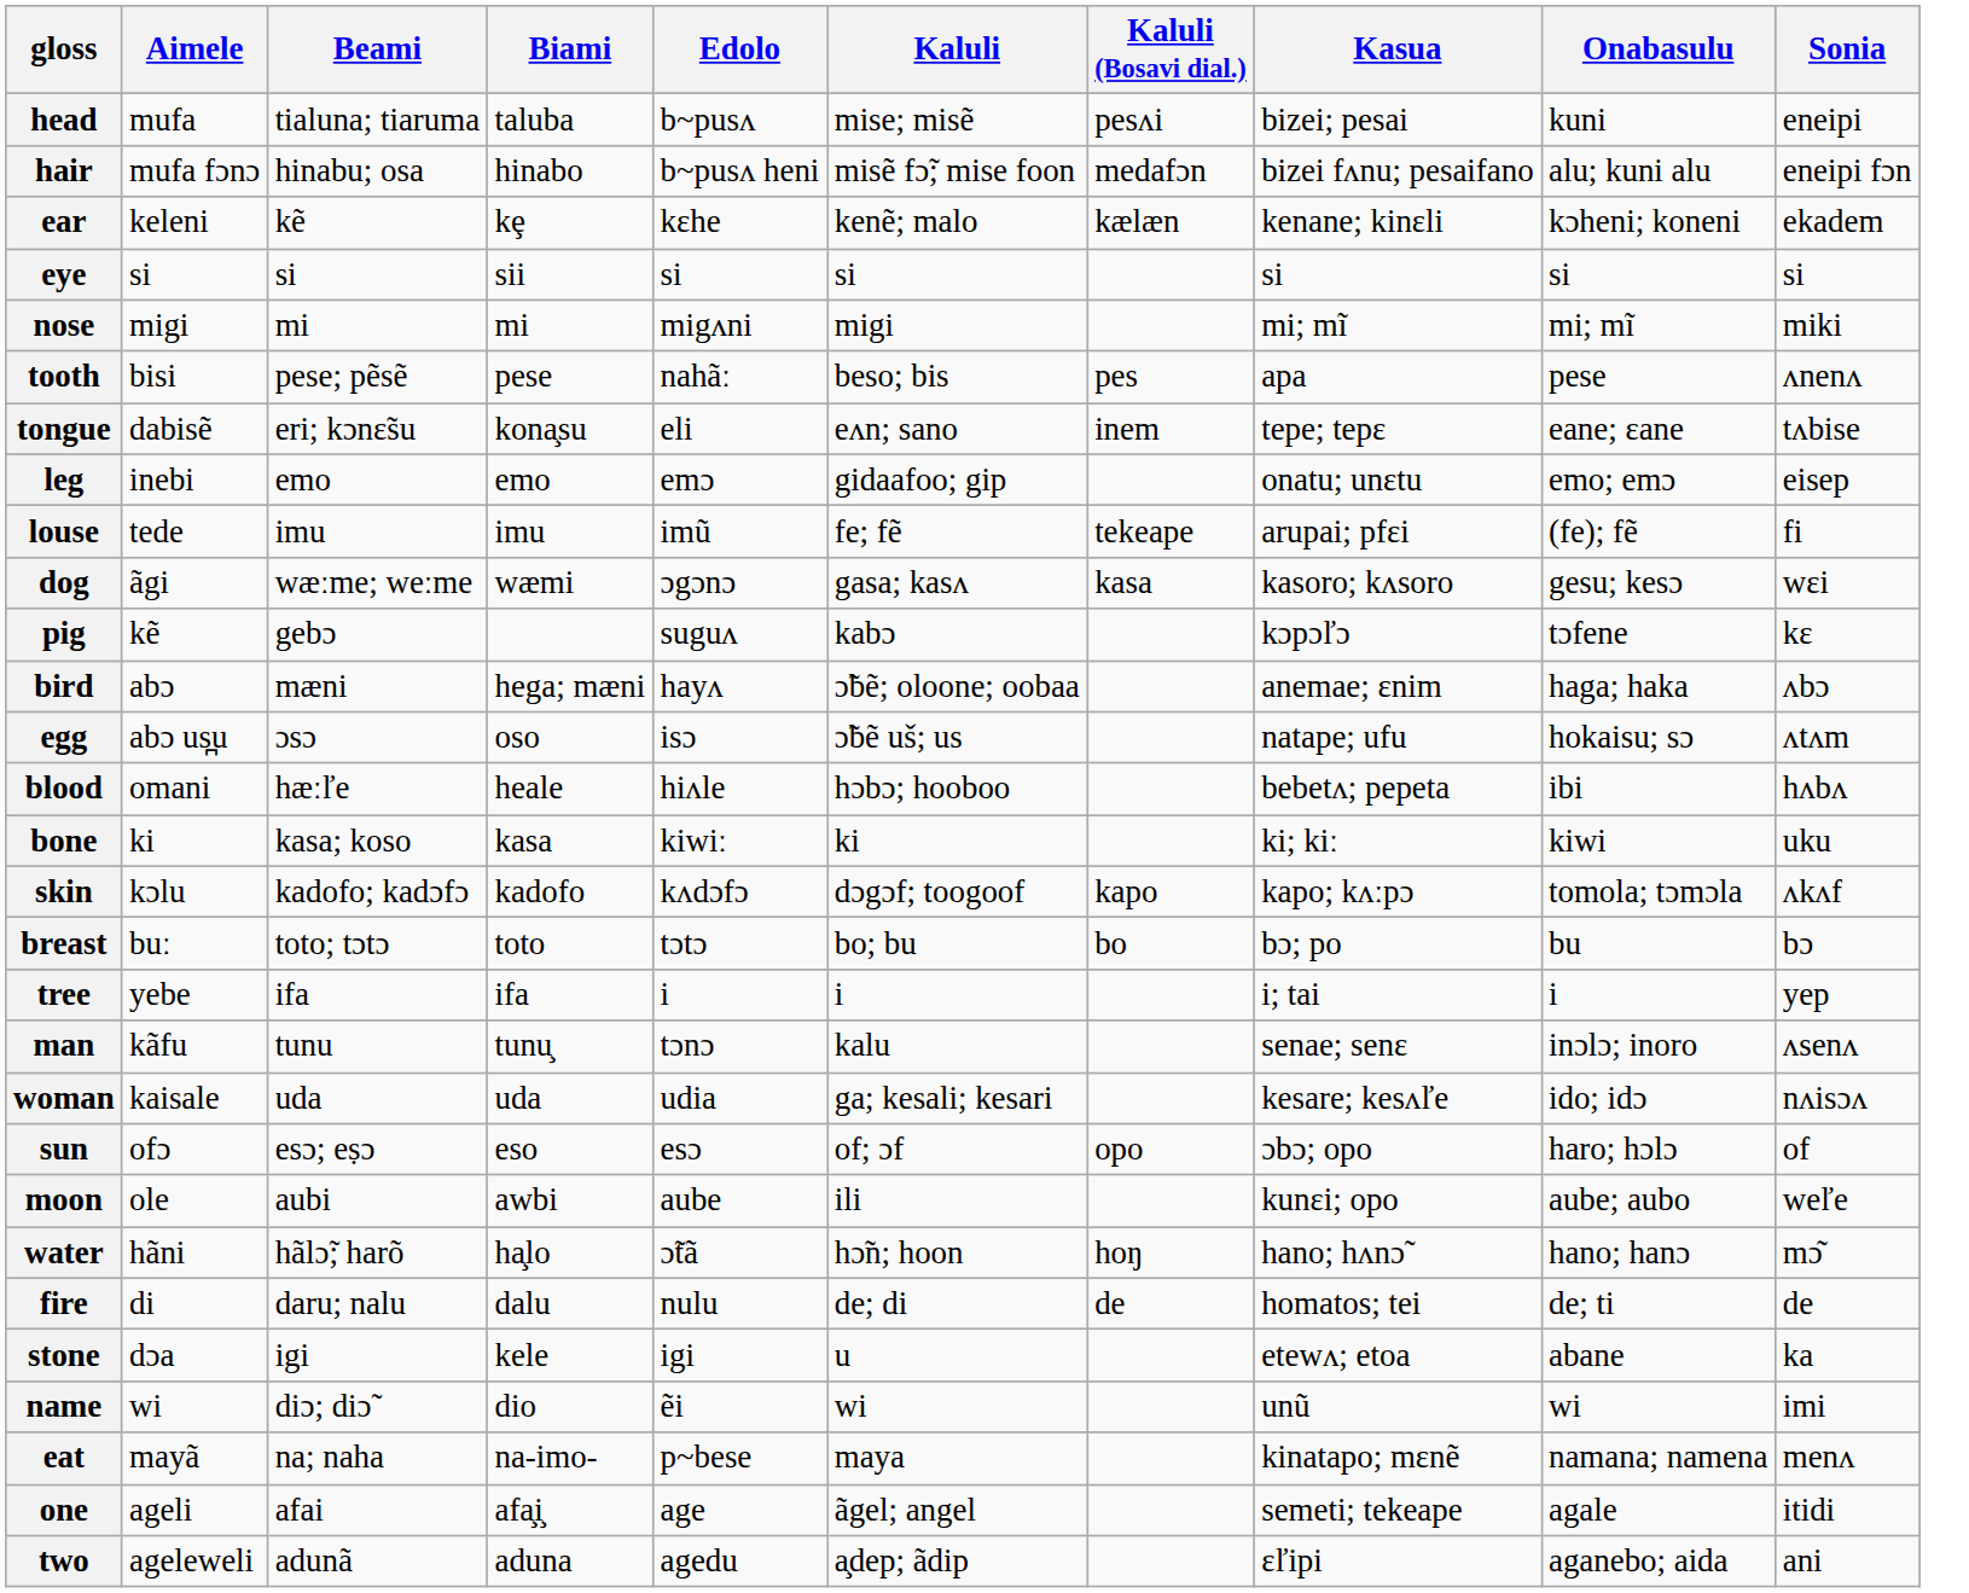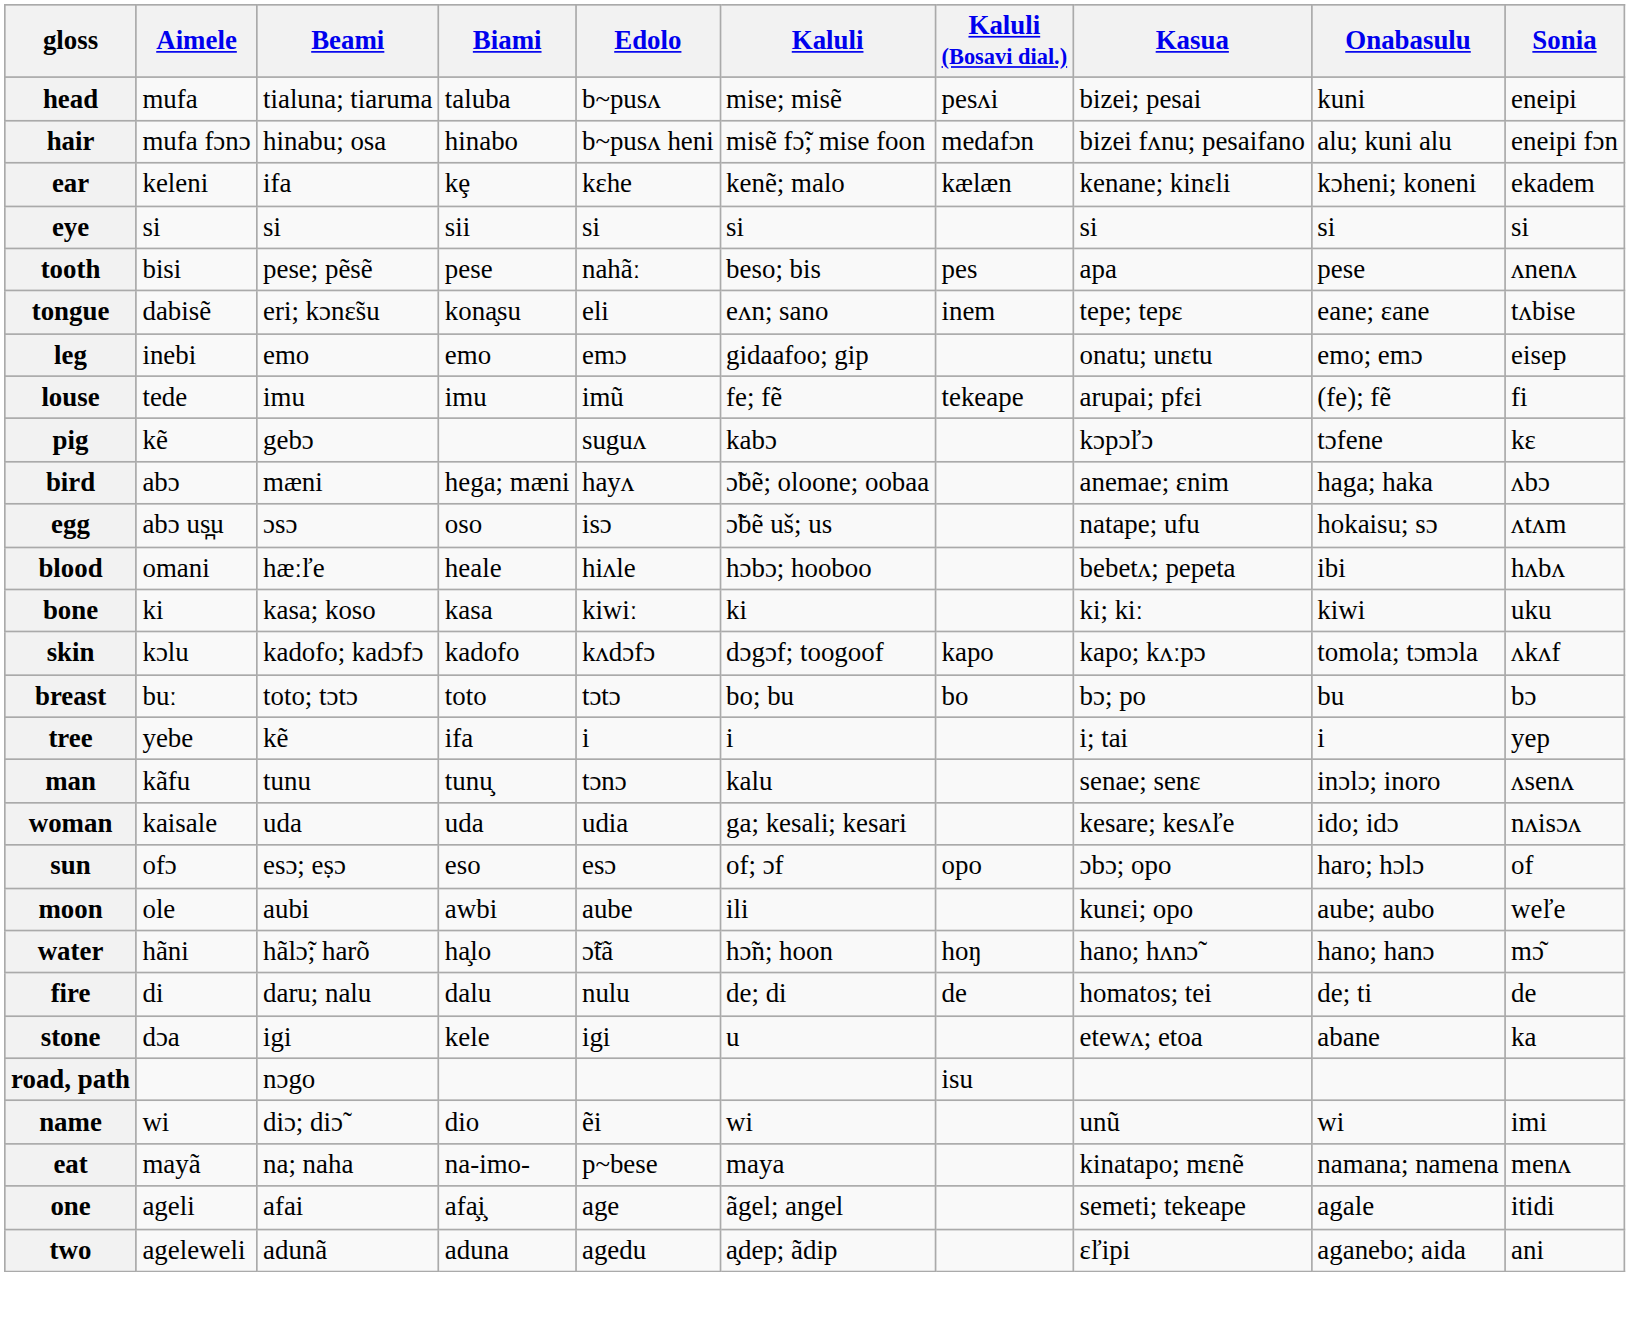ear | Beami: kẽ -> ifa
- row: nose | migi | mi | mi | migʌni | migi | mi; mĩ | mi; mĩ | miki
- row: dog | ãgi | wæːme; weːme | wæmi | ɔgɔnɔ | gasa; kasʌ | kasa | kasoro; kʌsoro | gesu; kesɔ | wɛi
tree | Beami: ifa -> kẽ
+ row: road, path | nɔgo | isu
